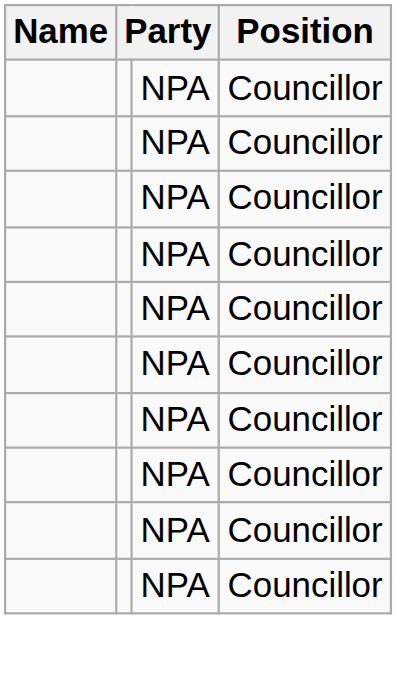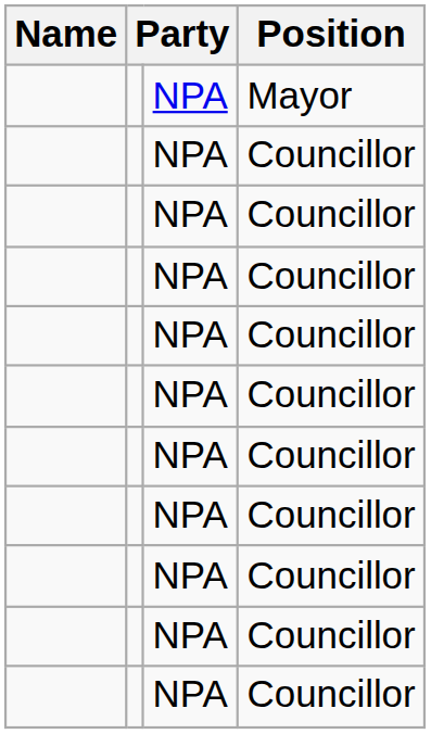+ row: NPA | Mayor
